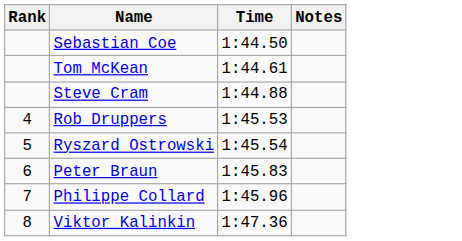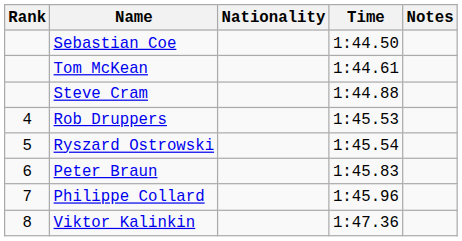+ column: Nationality
